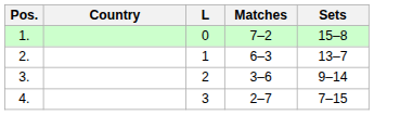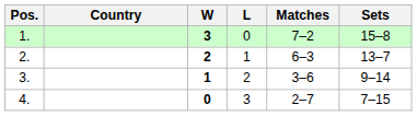+ column: W | 3 | 2 | 1 | 0
